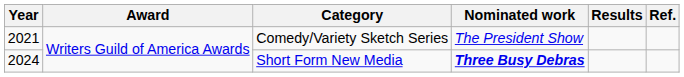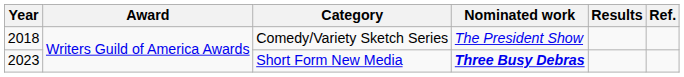Comedy/Variety Sketch Series | Year: 2021 -> 2018
Short Form New Media | Year: 2024 -> 2023
